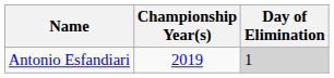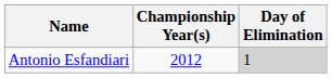Antonio Esfandiari | Championship Year(s): 2019 -> 2012
